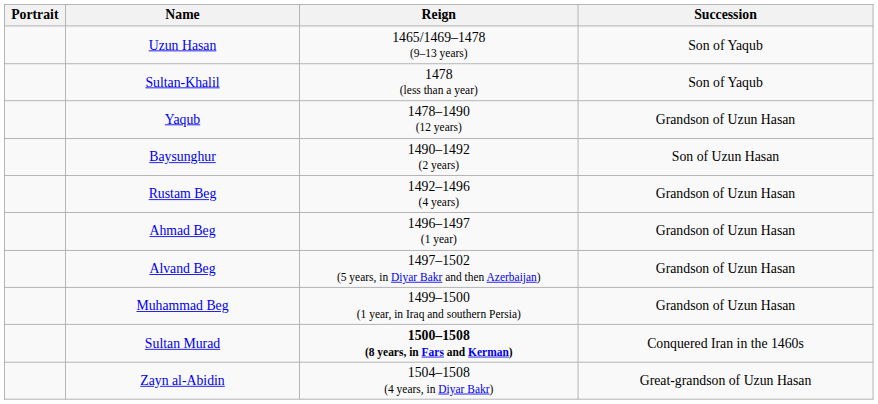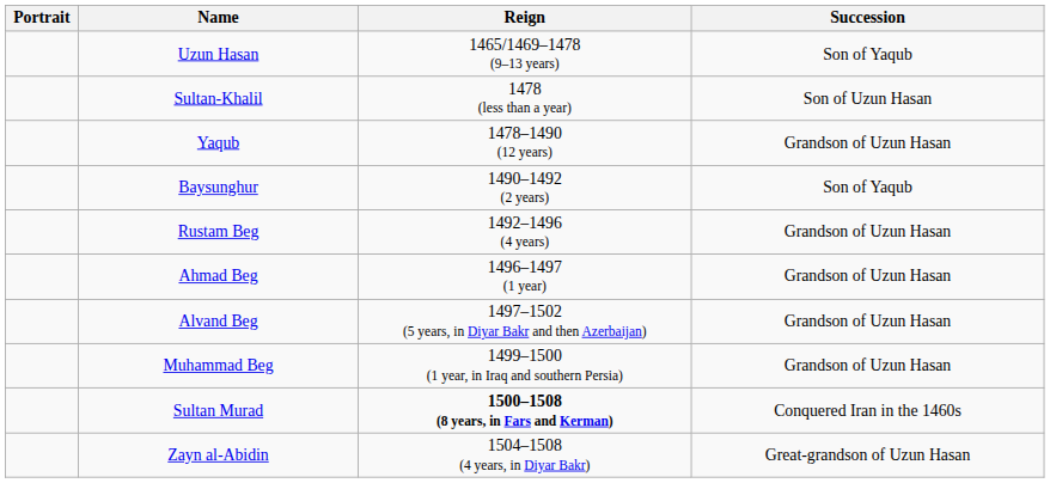Sultan-Khalil | Succession: Son of Yaqub -> Son of Uzun Hasan
Baysunghur | Succession: Son of Uzun Hasan -> Son of Yaqub
